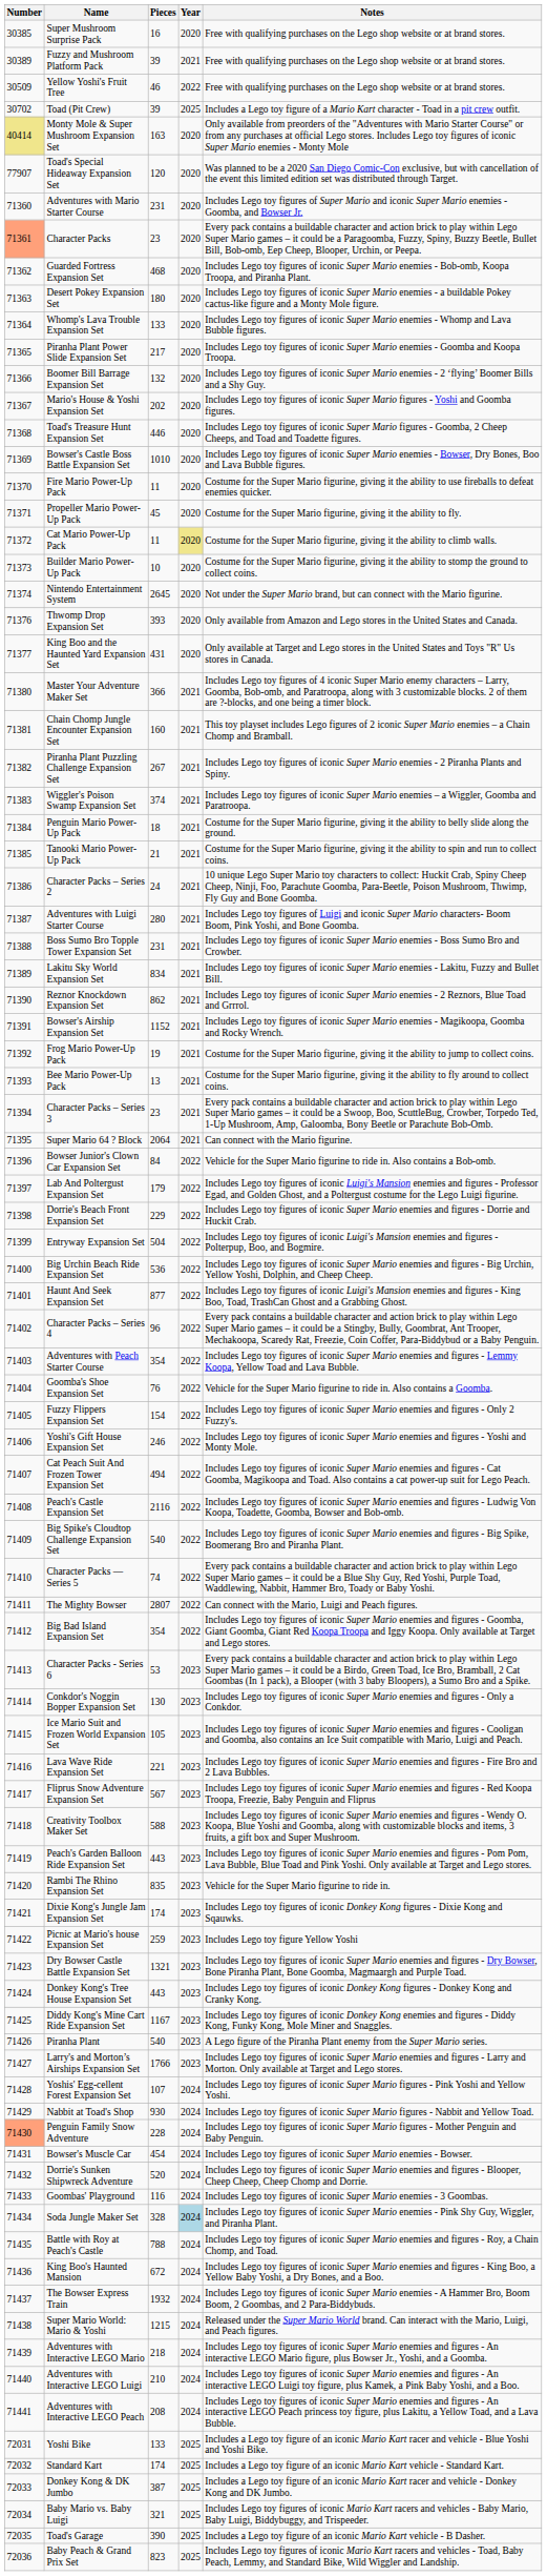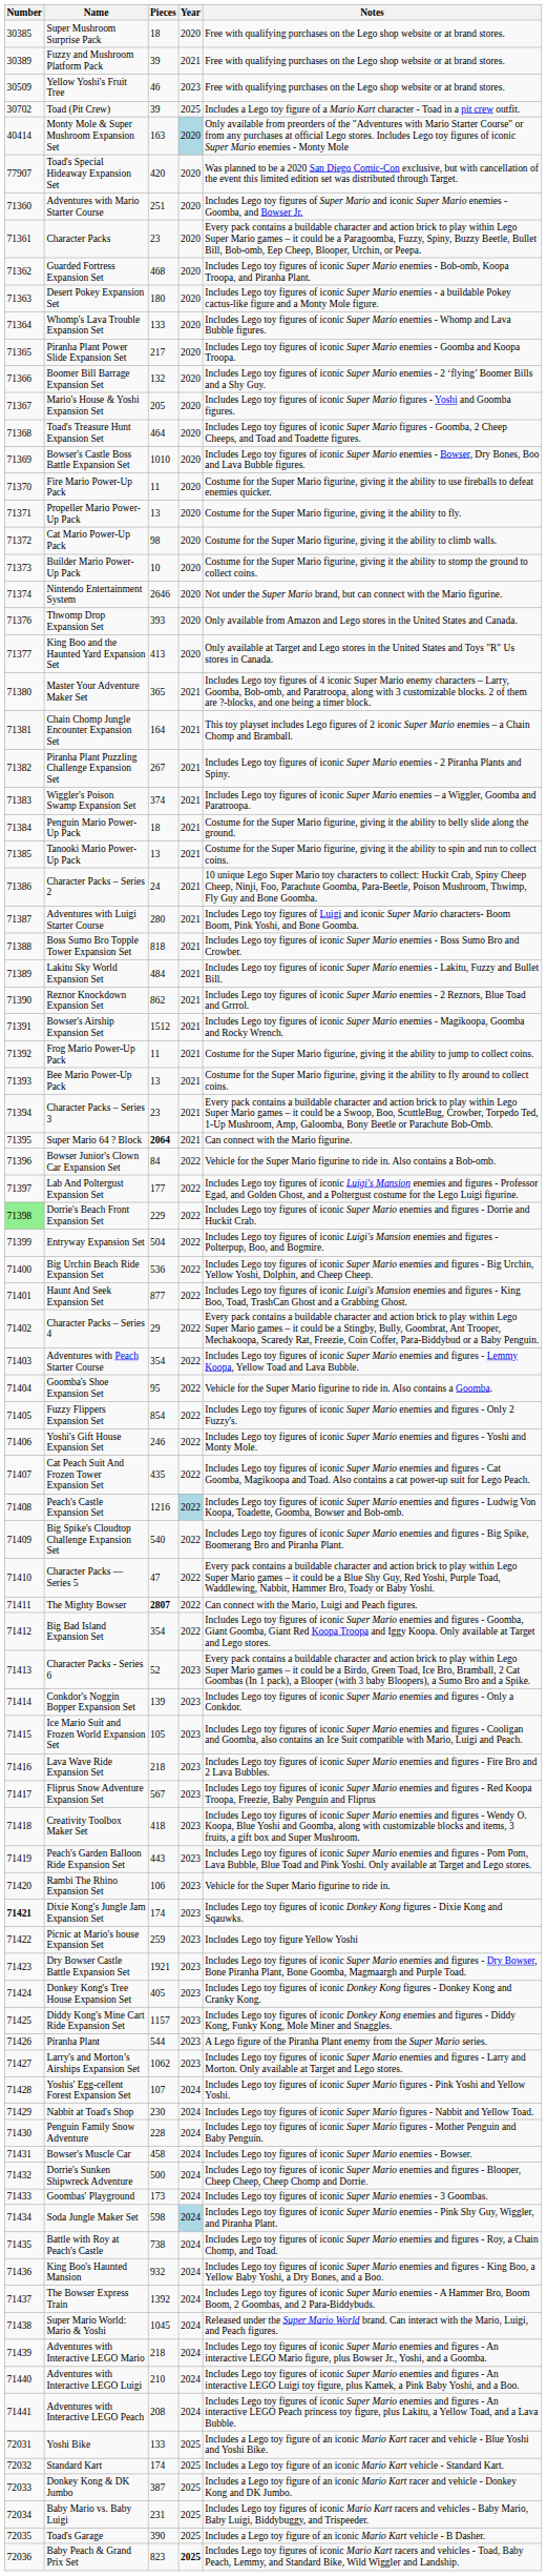Super Mushroom Surprise Pack | Pieces: 16 -> 18
Yellow Yoshi's Fruit Tree | Year: 2022 -> 2023
Monty Mole & Super Mushroom Expansion Set | Number: khaki background -> no background
Monty Mole & Super Mushroom Expansion Set | Year: no background -> lightblue background
Toad's Special Hideaway Expansion Set | Pieces: 120 -> 420
Adventures with Mario Starter Course | Pieces: 231 -> 251
Character Packs | Number: lightsalmon background -> no background
Mario's House & Yoshi Expansion Set | Pieces: 202 -> 205
Toad's Treasure Hunt Expansion Set | Pieces: 446 -> 464
Propeller Mario Power-Up Pack | Pieces: 45 -> 13
Cat Mario Power-Up Pack | Pieces: 11 -> 98
Cat Mario Power-Up Pack | Year: khaki background -> no background
Nintendo Entertainment System | Pieces: 2645 -> 2646
King Boo and the Haunted Yard Expansion Set | Pieces: 431 -> 413
Master Your Adventure Maker Set | Pieces: 366 -> 365
Chain Chomp Jungle Encounter Expansion Set | Pieces: 160 -> 164
Tanooki Mario Power-Up Pack | Pieces: 21 -> 13
Boss Sumo Bro Topple Tower Expansion Set | Pieces: 231 -> 818
Lakitu Sky World Expansion Set | Pieces: 834 -> 484
Bowser's Airship Expansion Set | Pieces: 1152 -> 1512
Frog Mario Power-Up Pack | Pieces: 19 -> 11
Super Mario 64 ? Block | Pieces: normal -> bold
Lab And Poltergust Expansion Set | Pieces: 179 -> 177
Dorrie's Beach Front Expansion Set | Number: no background -> lightgreen background
Character Packs – Series 4 | Pieces: 96 -> 29
Goomba's Shoe Expansion Set | Pieces: 76 -> 95
Fuzzy Flippers Expansion Set | Pieces: 154 -> 854
Cat Peach Suit And Frozen Tower Expansion Set | Pieces: 494 -> 435
Peach's Castle Expansion Set | Pieces: 2116 -> 1216
Peach's Castle Expansion Set | Year: no background -> lightblue background
Character Packs — Series 5 | Pieces: 74 -> 47
The Mighty Bowser | Pieces: normal -> bold
Character Packs - Series 6 | Pieces: 53 -> 52
Conkdor's Noggin Bopper Expansion Set | Pieces: 130 -> 139
Lava Wave Ride Expansion Set | Pieces: 221 -> 218
Creativity Toolbox Maker Set | Pieces: 588 -> 418
Rambi The Rhino Expansion Set | Pieces: 835 -> 106
Dixie Kong's Jungle Jam Expansion Set | Number: normal -> bold
Dry Bowser Castle Battle Expansion Set | Pieces: 1321 -> 1921
Donkey Kong's Tree House Expansion Set | Pieces: 443 -> 405
Diddy Kong's Mine Cart Ride Expansion Set | Pieces: 1167 -> 1157
Piranha Plant | Pieces: 540 -> 544
Larry's and Morton’s Airships Expansion Set | Pieces: 1766 -> 1062
Nabbit at Toad's Shop | Pieces: 930 -> 230
Penguin Family Snow Adventure | Number: lightsalmon background -> no background
Bowser's Muscle Car | Pieces: 454 -> 458
Dorrie's Sunken Shipwreck Adventure | Pieces: 520 -> 500
Goombas' Playground | Pieces: 116 -> 173
Soda Jungle Maker Set | Pieces: 328 -> 598
Battle with Roy at Peach's Castle | Pieces: 788 -> 738
King Boo's Haunted Mansion | Pieces: 672 -> 932
The Bowser Express Train | Pieces: 1932 -> 1392
Super Mario World: Mario & Yoshi | Pieces: 1215 -> 1045
Baby Mario vs. Baby Luigi | Pieces: 321 -> 231
Baby Peach & Grand Prix Set | Year: normal -> bold
